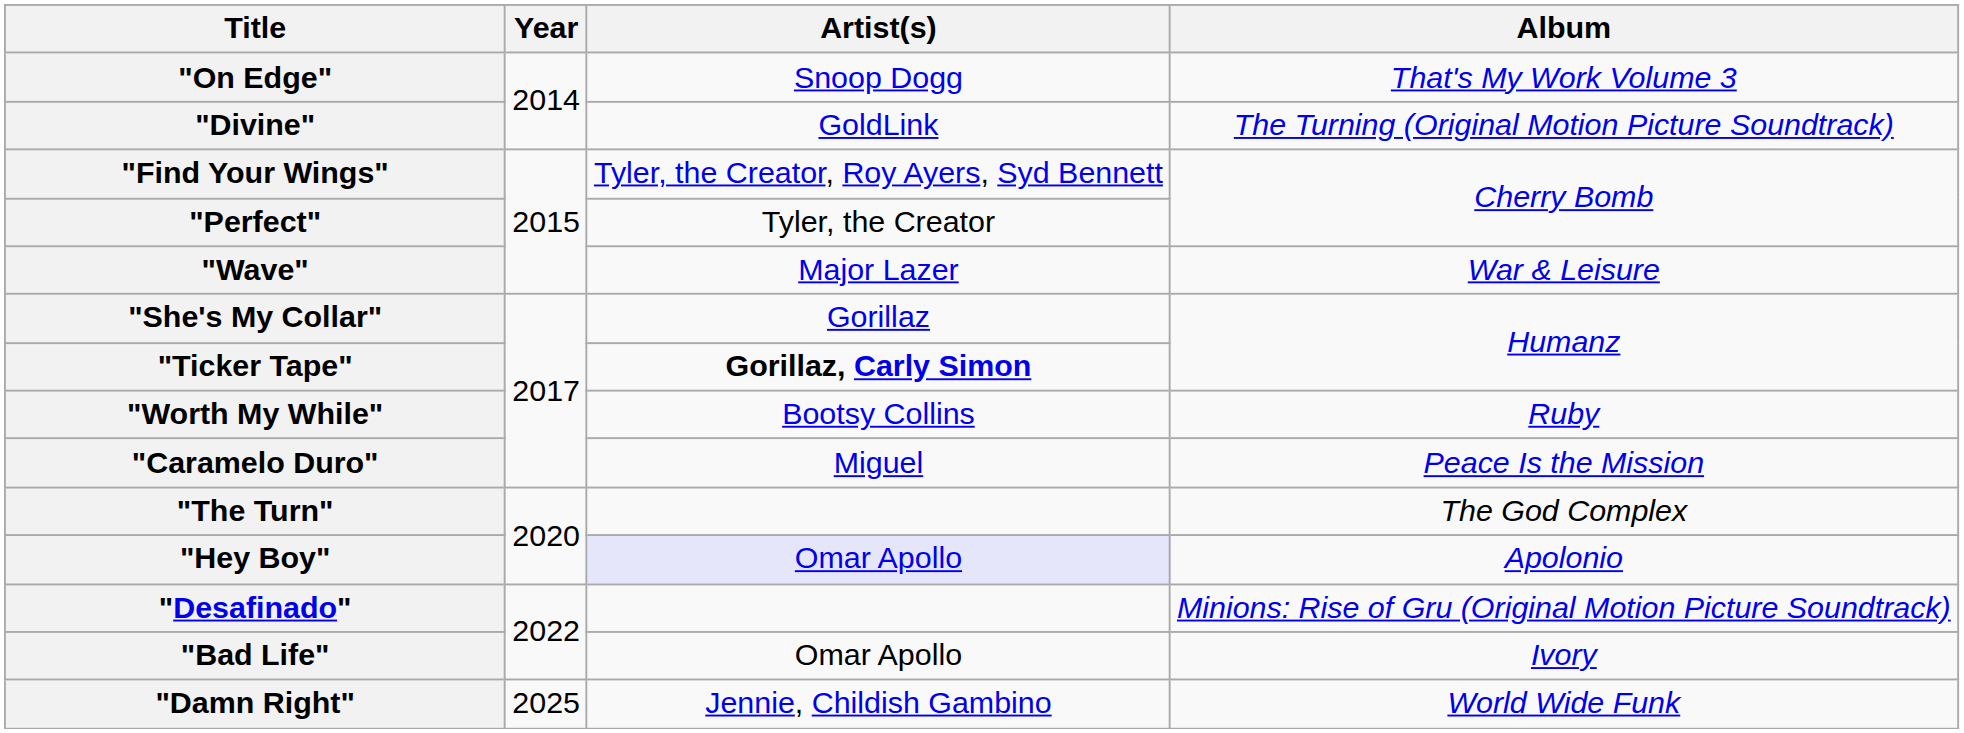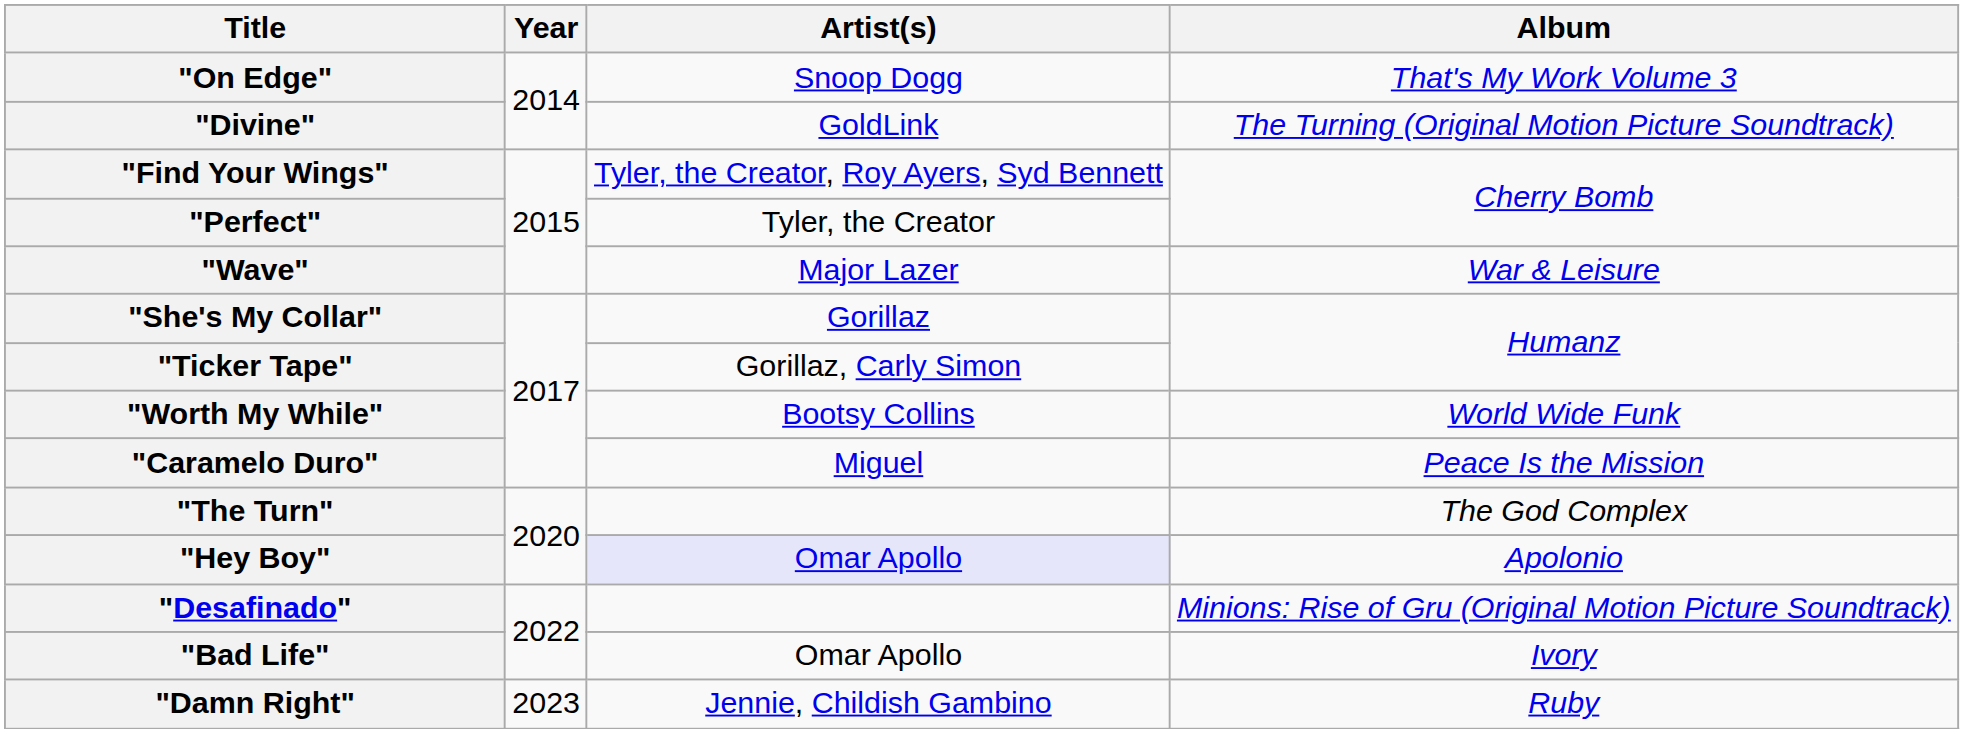"Ticker Tape" | Artist(s): bold -> normal
"Worth My While" | Album: Ruby -> World Wide Funk
"Damn Right" | Year: 2025 -> 2023
"Damn Right" | Album: World Wide Funk -> Ruby
